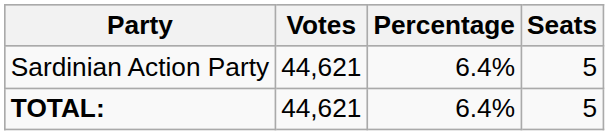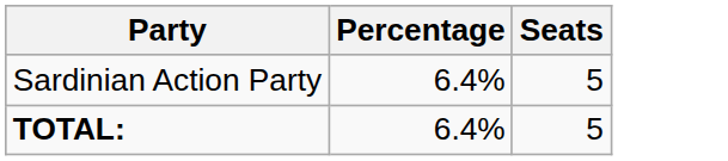- column: Votes | 44,621 | 44,621
